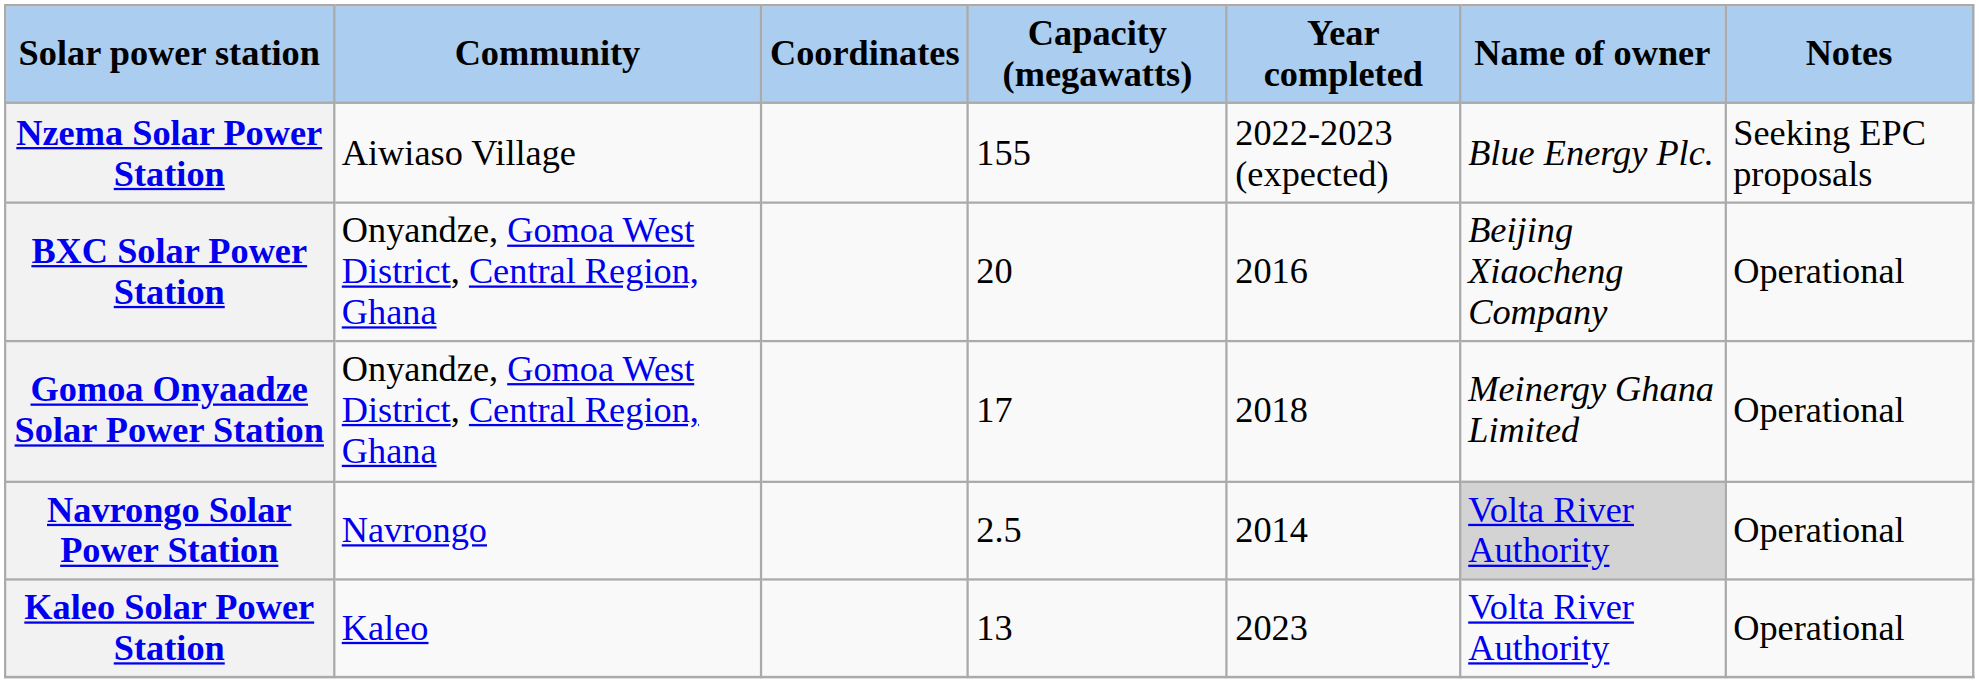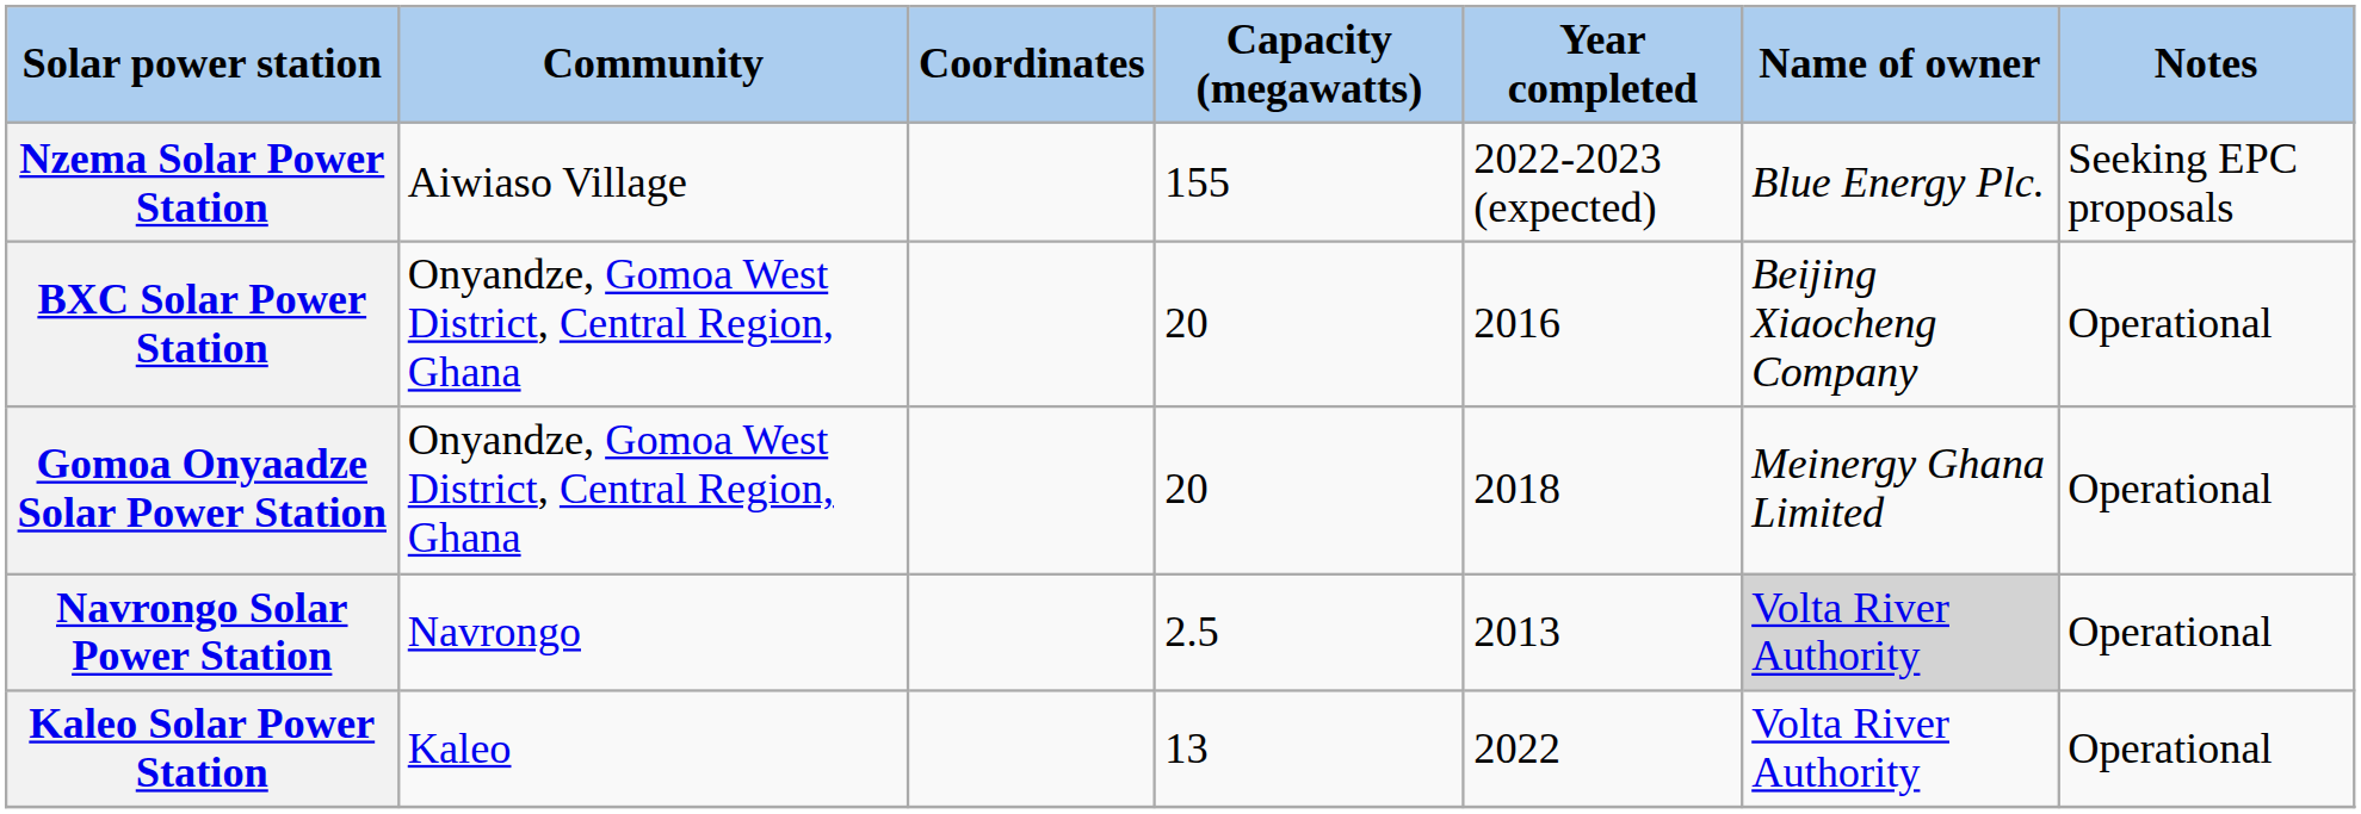Gomoa Onyaadze Solar Power Station | Capacity (megawatts): 17 -> 20
Navrongo Solar Power Station | Year completed: 2014 -> 2013
Kaleo Solar Power Station | Year completed: 2023 -> 2022
